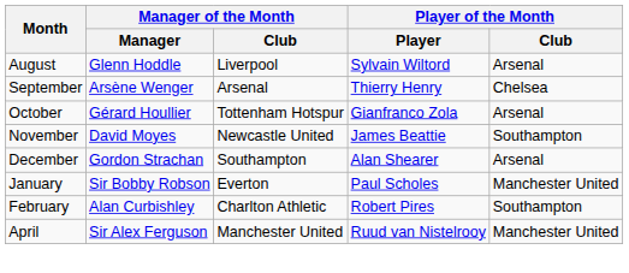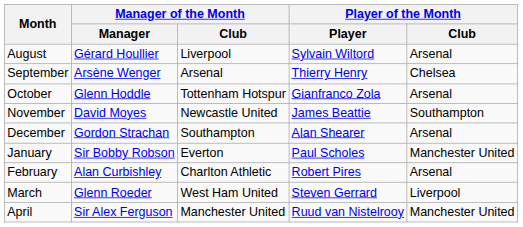August | Manager of the Month / Manager: Glenn Hoddle -> Gérard Houllier
October | Manager of the Month / Manager: Gérard Houllier -> Glenn Hoddle
February | Player of the Month / Club: Southampton -> Arsenal
+ row: March | Glenn Roeder | West Ham United | Steven Gerrard | Liverpool
